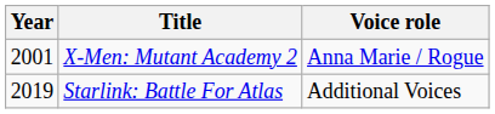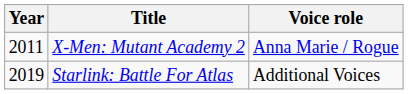X-Men: Mutant Academy 2 | Year: 2001 -> 2011
